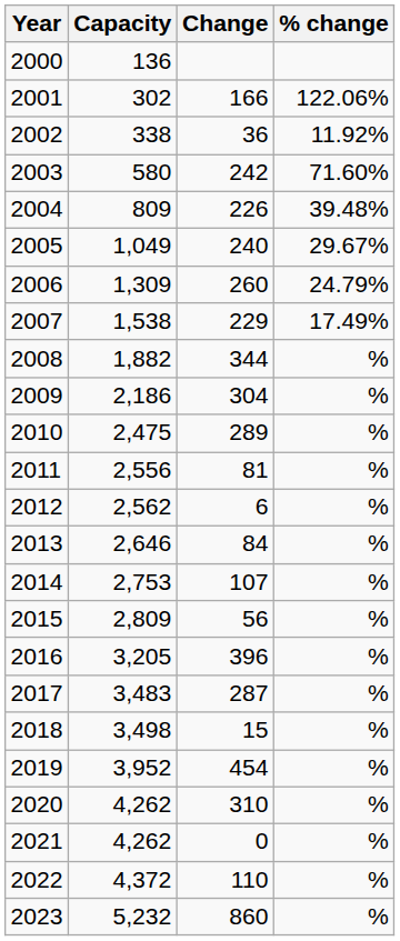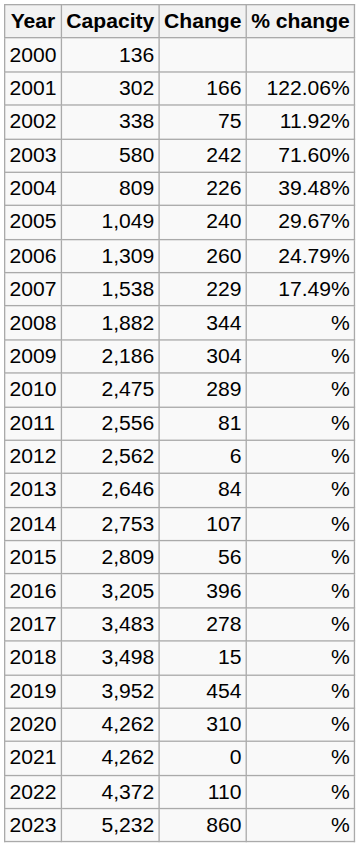2002 | Change: 36 -> 75
2017 | Change: 287 -> 278
